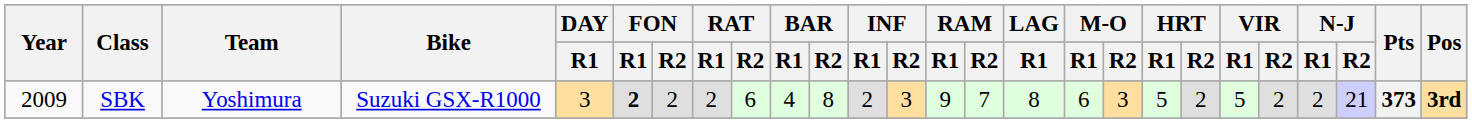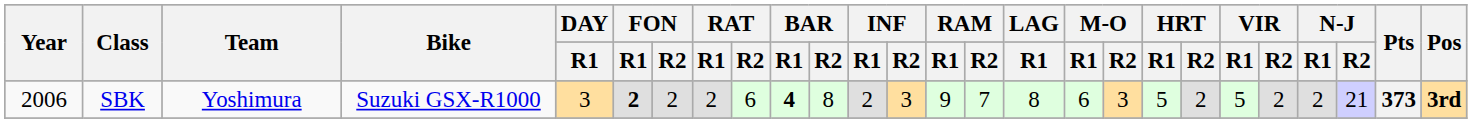SBK | Year: 2009 -> 2006
SBK | BAR / R1: normal -> bold
